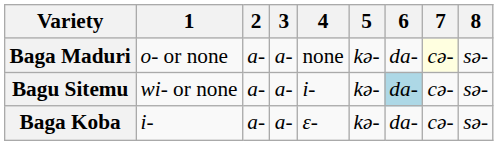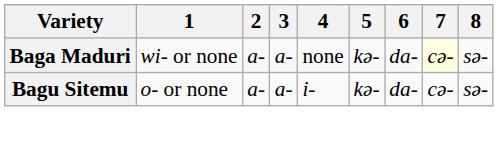Baga Maduri | 1: o- or none -> wi- or none
Bagu Sitemu | 1: wi- or none -> o- or none
Bagu Sitemu | 6: lightblue background -> no background
- row: Baga Koba | i- | a- | a- | ɛ- | kə- | da- | cə- | sə-
